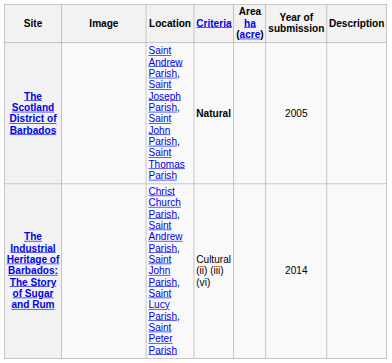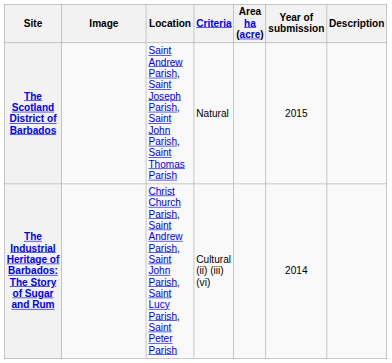The Scotland District of Barbados | Criteria: bold -> normal
The Scotland District of Barbados | Year of submission: 2005 -> 2015
